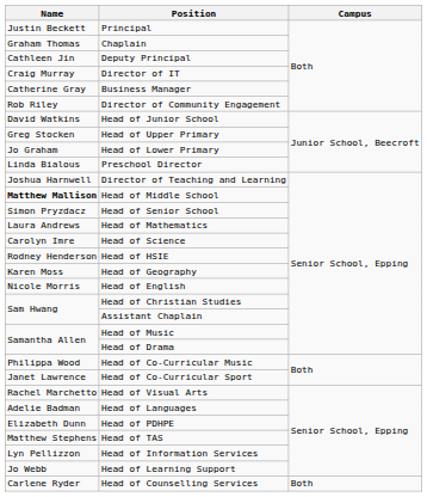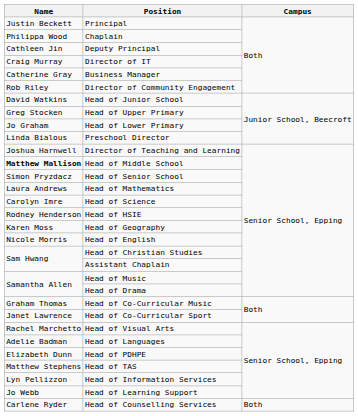Chaplain | Name: Graham Thomas -> Philippa Wood
Head of Co-Curricular Music | Name: Philippa Wood -> Graham Thomas
